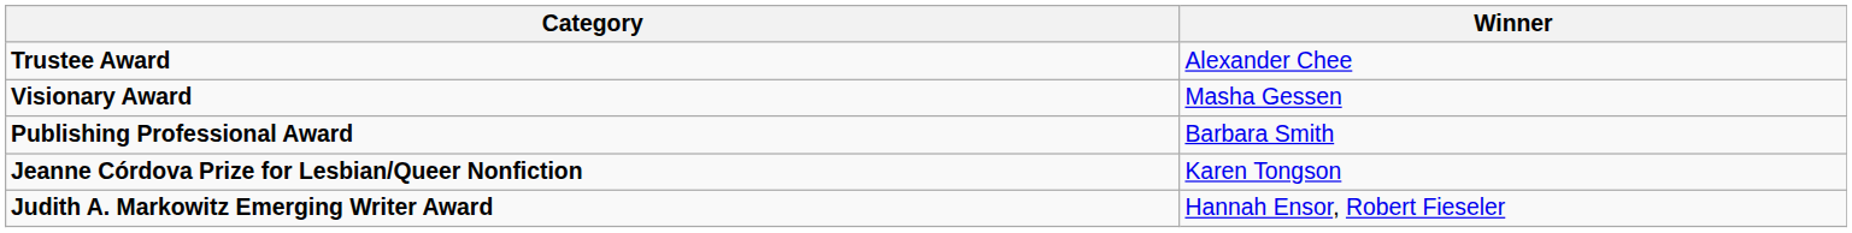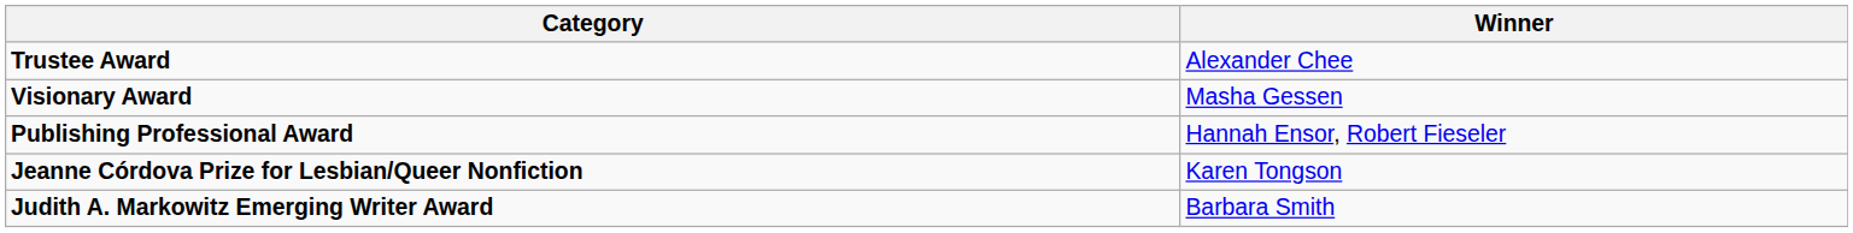Publishing Professional Award | Winner: Barbara Smith -> Hannah Ensor, Robert Fieseler
Judith A. Markowitz Emerging Writer Award | Winner: Hannah Ensor, Robert Fieseler -> Barbara Smith
